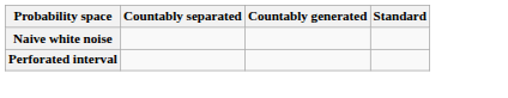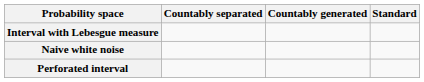+ row: Interval with Lebesgue measure
